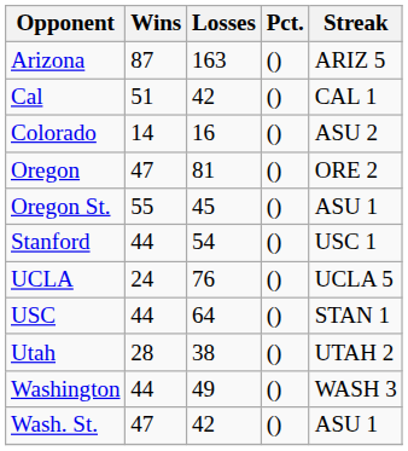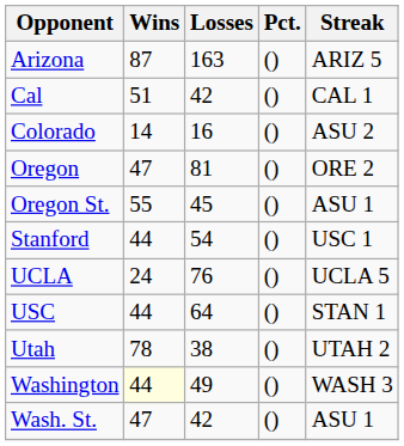Utah | Wins: 28 -> 78
Washington | Wins: no background -> lightyellow background
